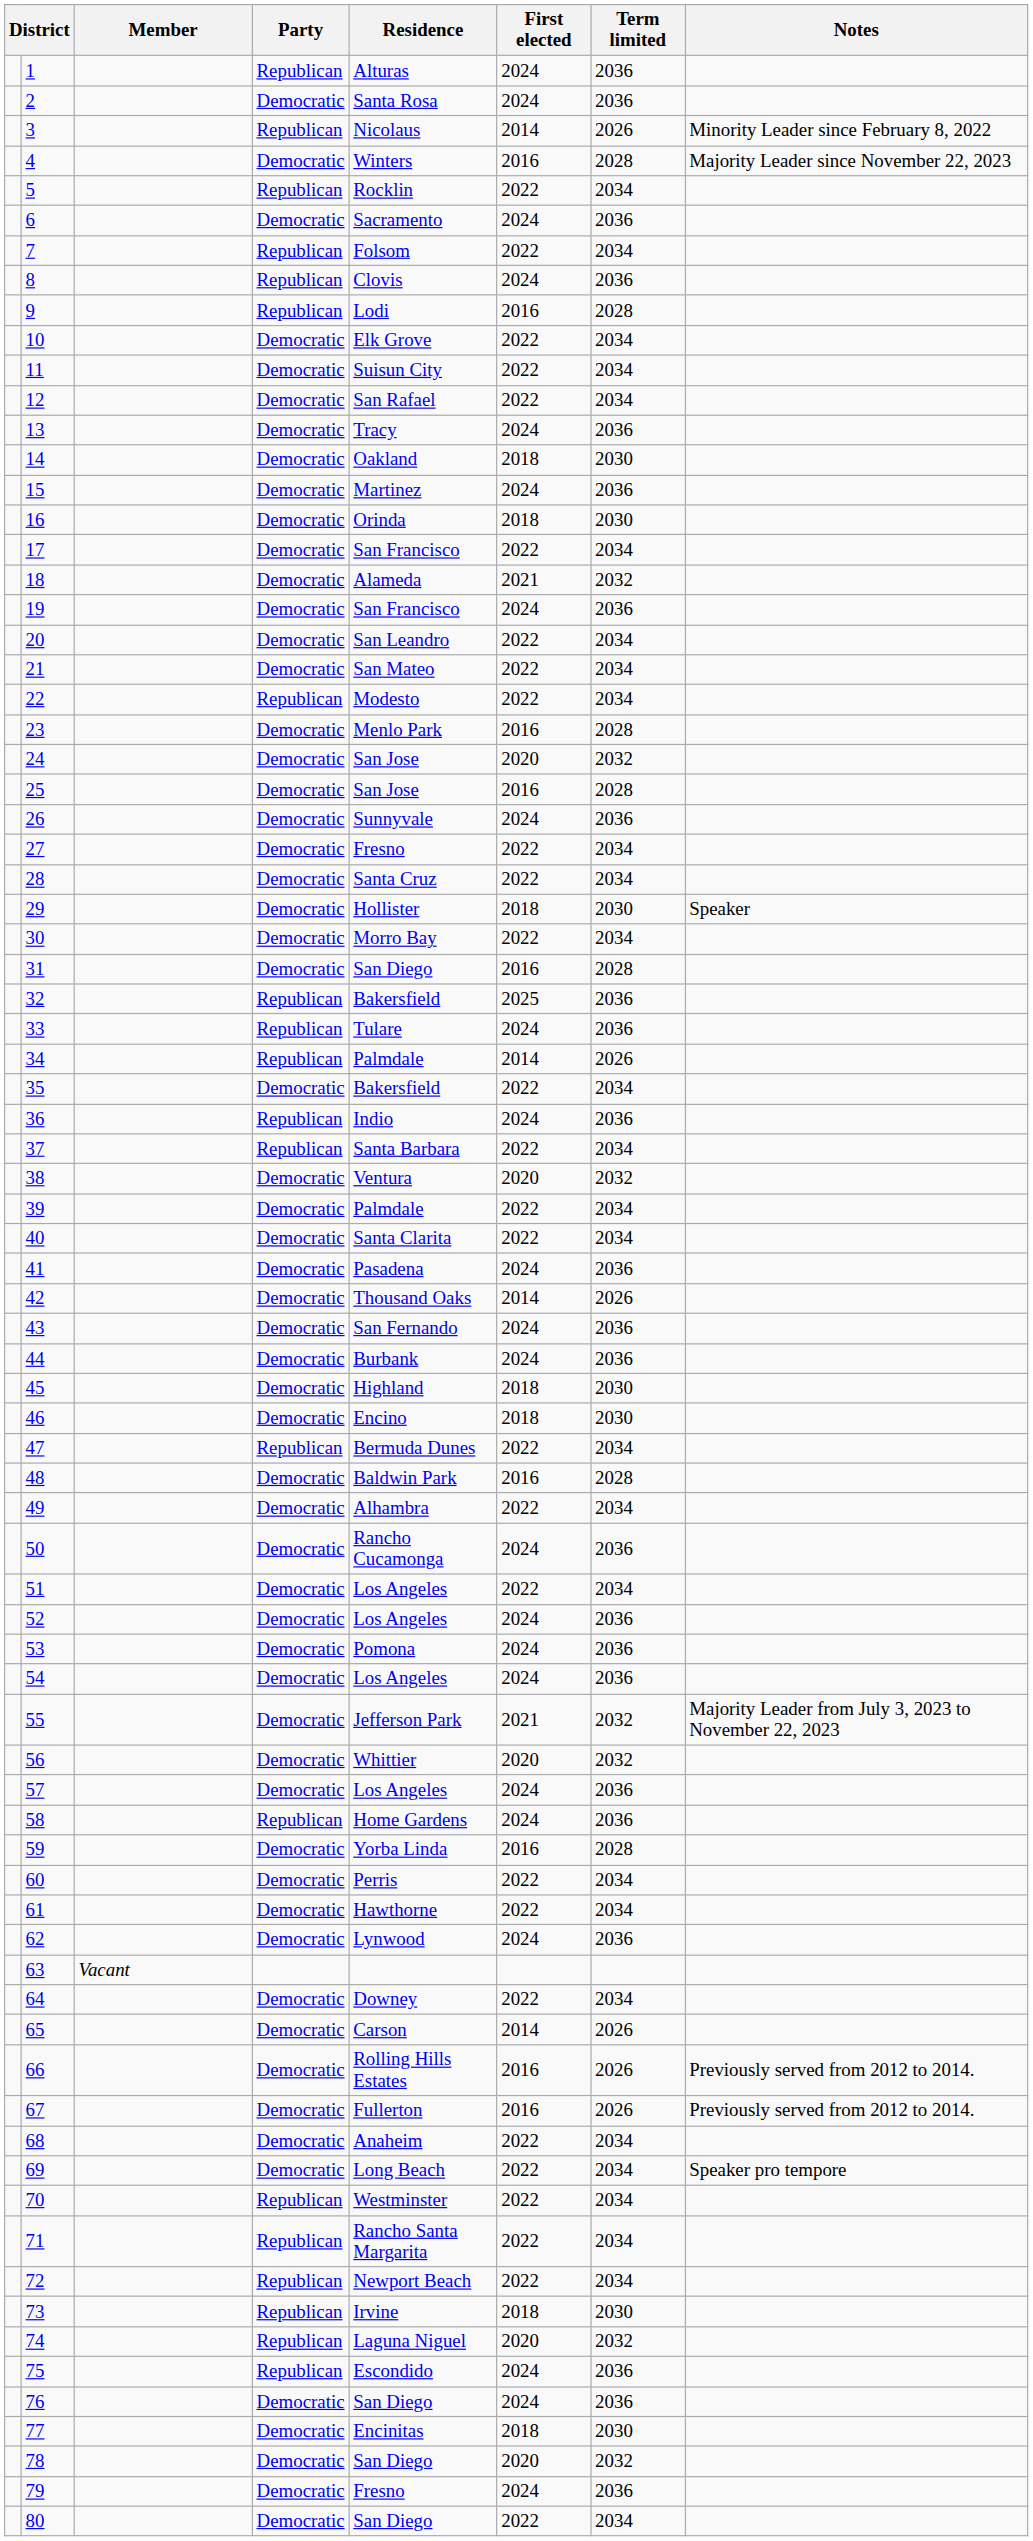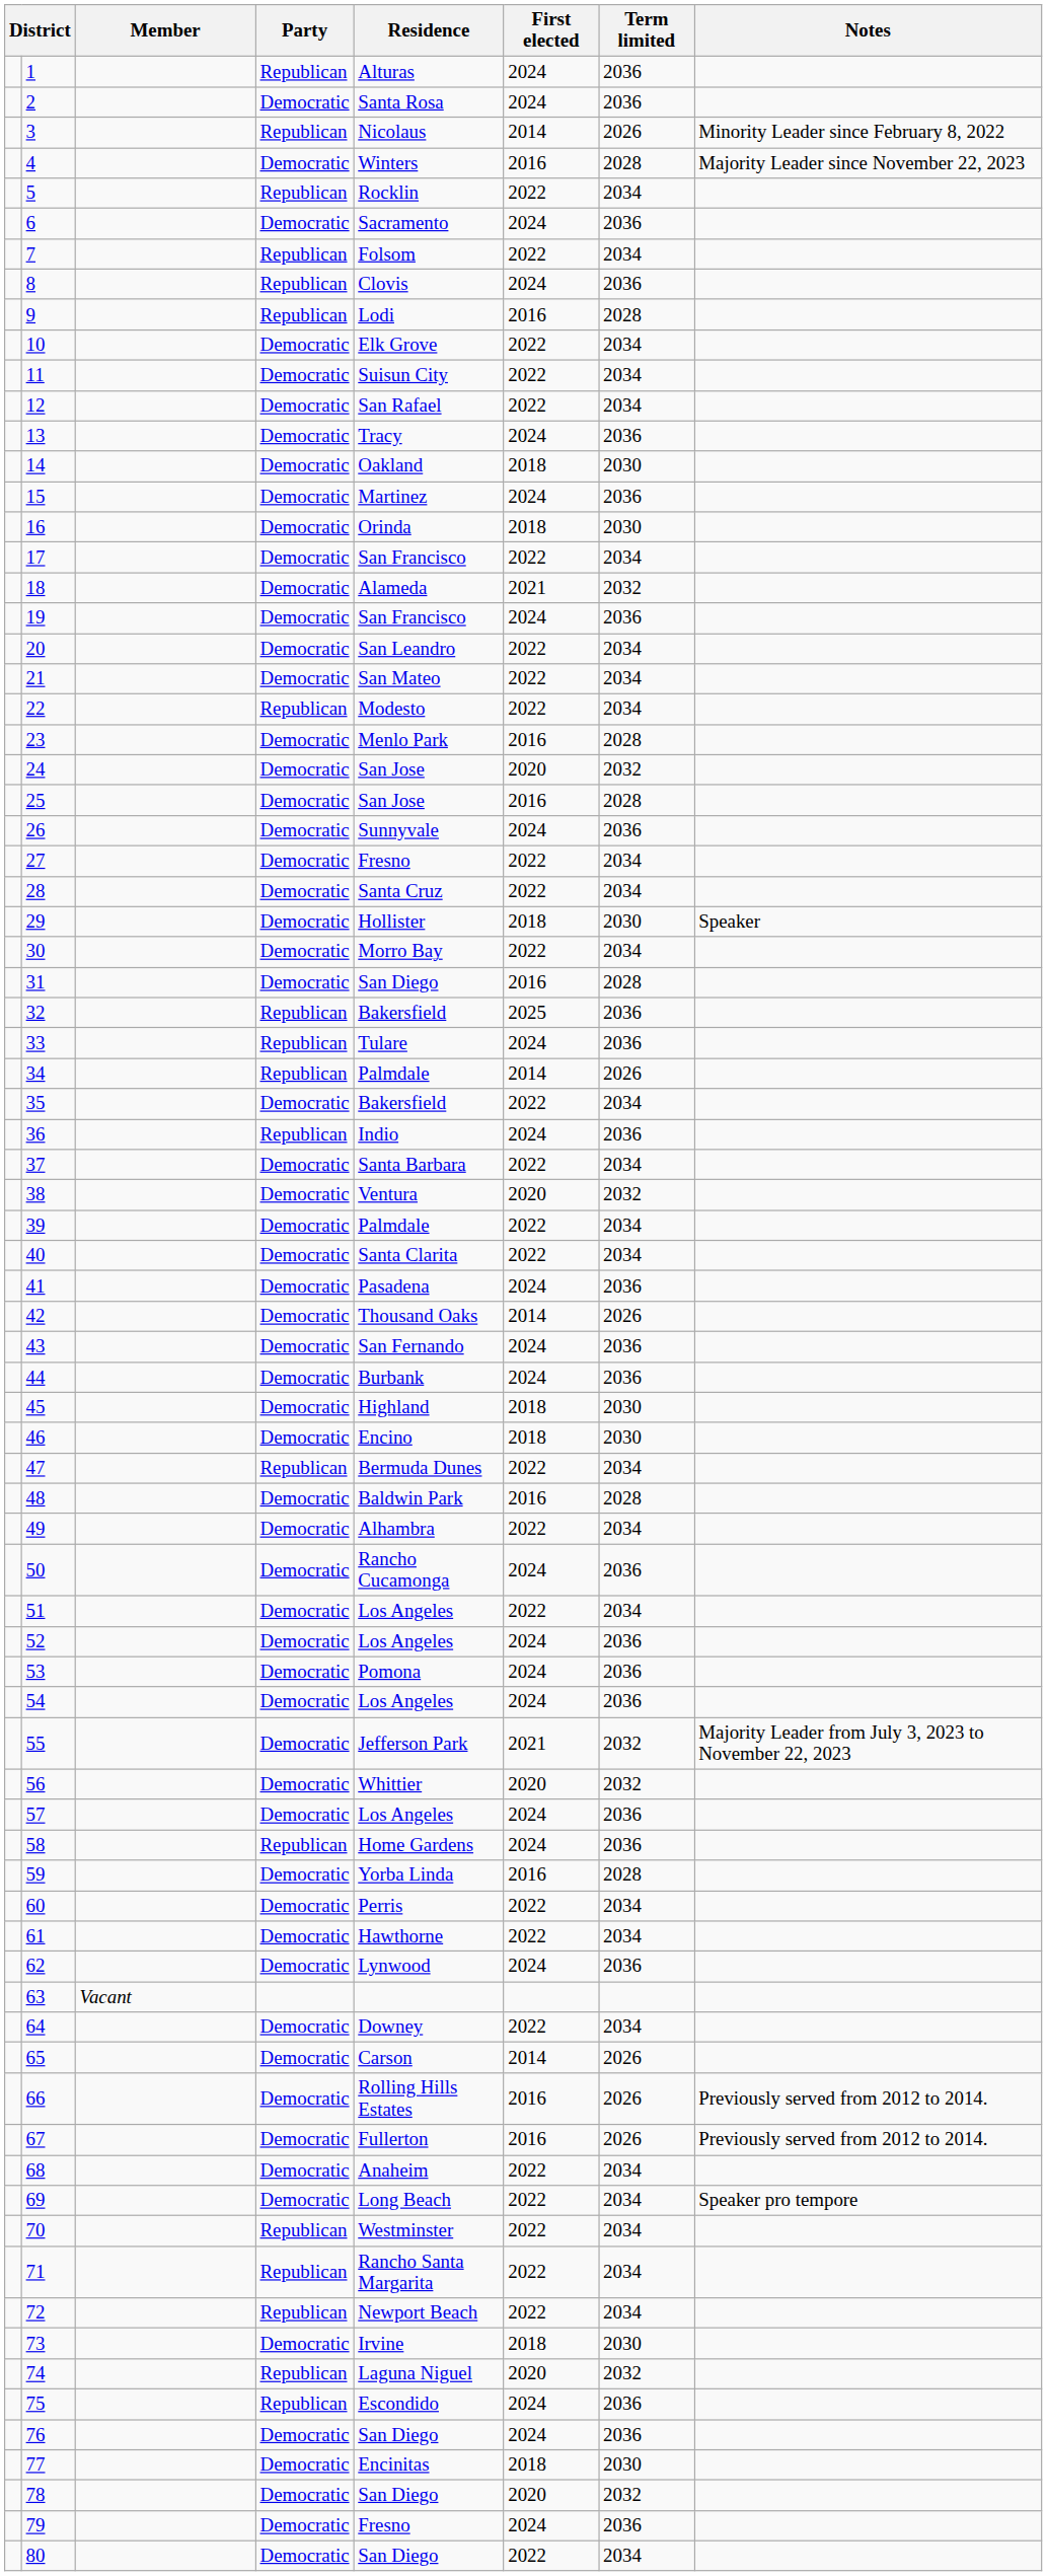37 | Party: Republican -> Democratic
73 | Party: Republican -> Democratic
